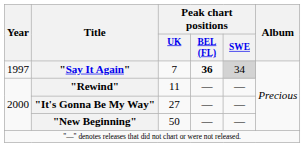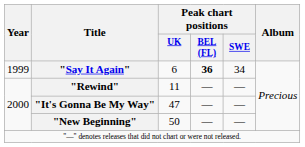"Say It Again" | Year: 1997 -> 1999
"Say It Again" | Peak chart positions / UK: 7 -> 6
"Say It Again" | Peak chart positions / SWE: lightgrey background -> no background
"It's Gonna Be My Way" | Peak chart positions / UK: 27 -> 47
